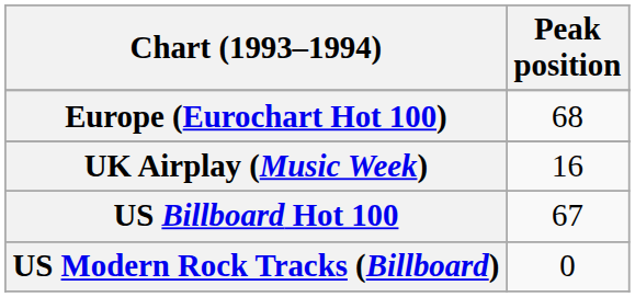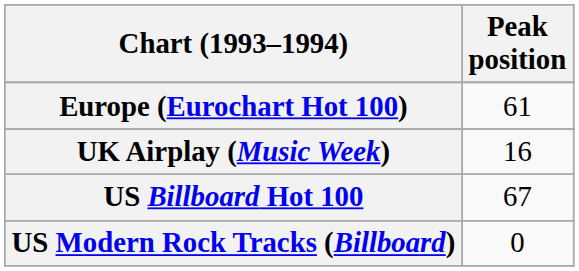Europe (Eurochart Hot 100) | Peak position: 68 -> 61
